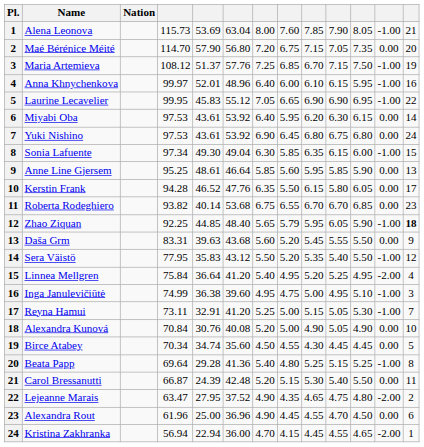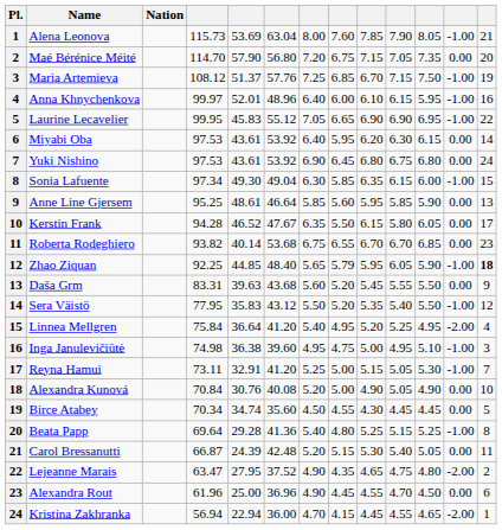Kerstin Frank | column 6: 47.76 -> 47.67
Inga Janulevičiūtė | column 4: 74.99 -> 74.98
Carol Bressanutti | column 11: 5.50 -> 5.05
